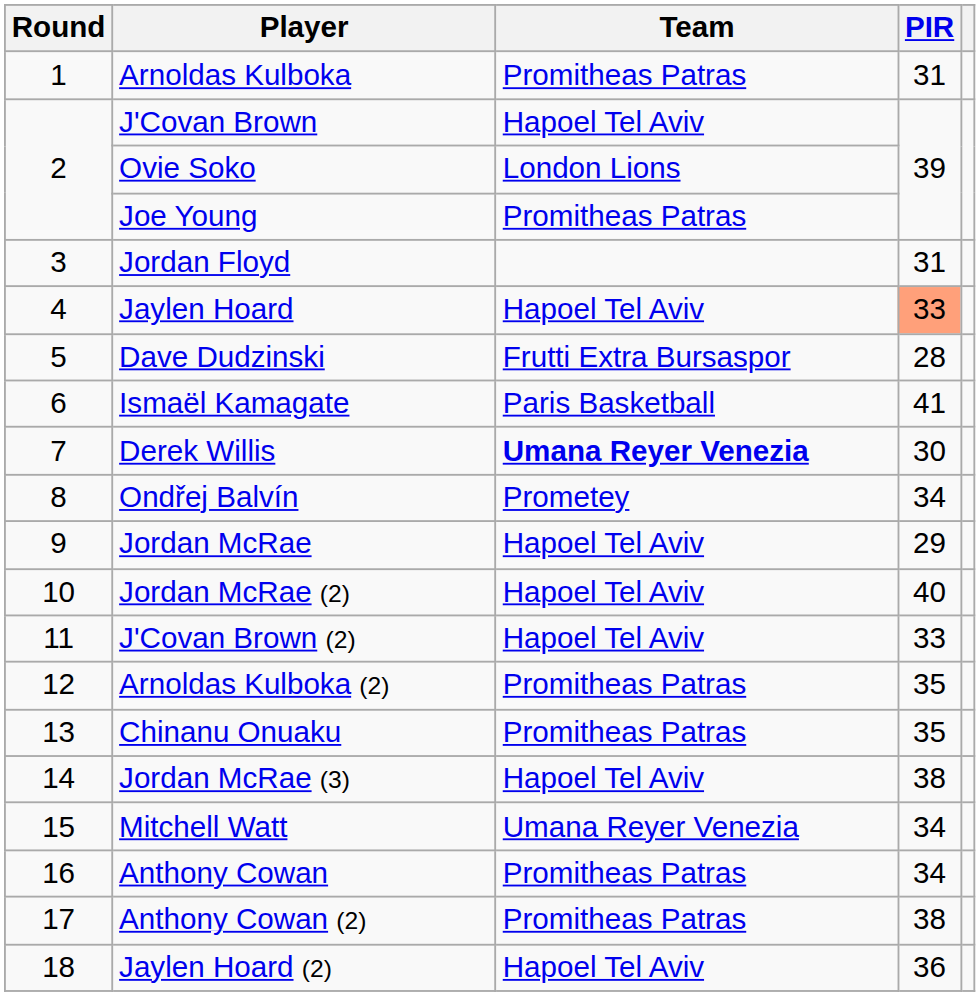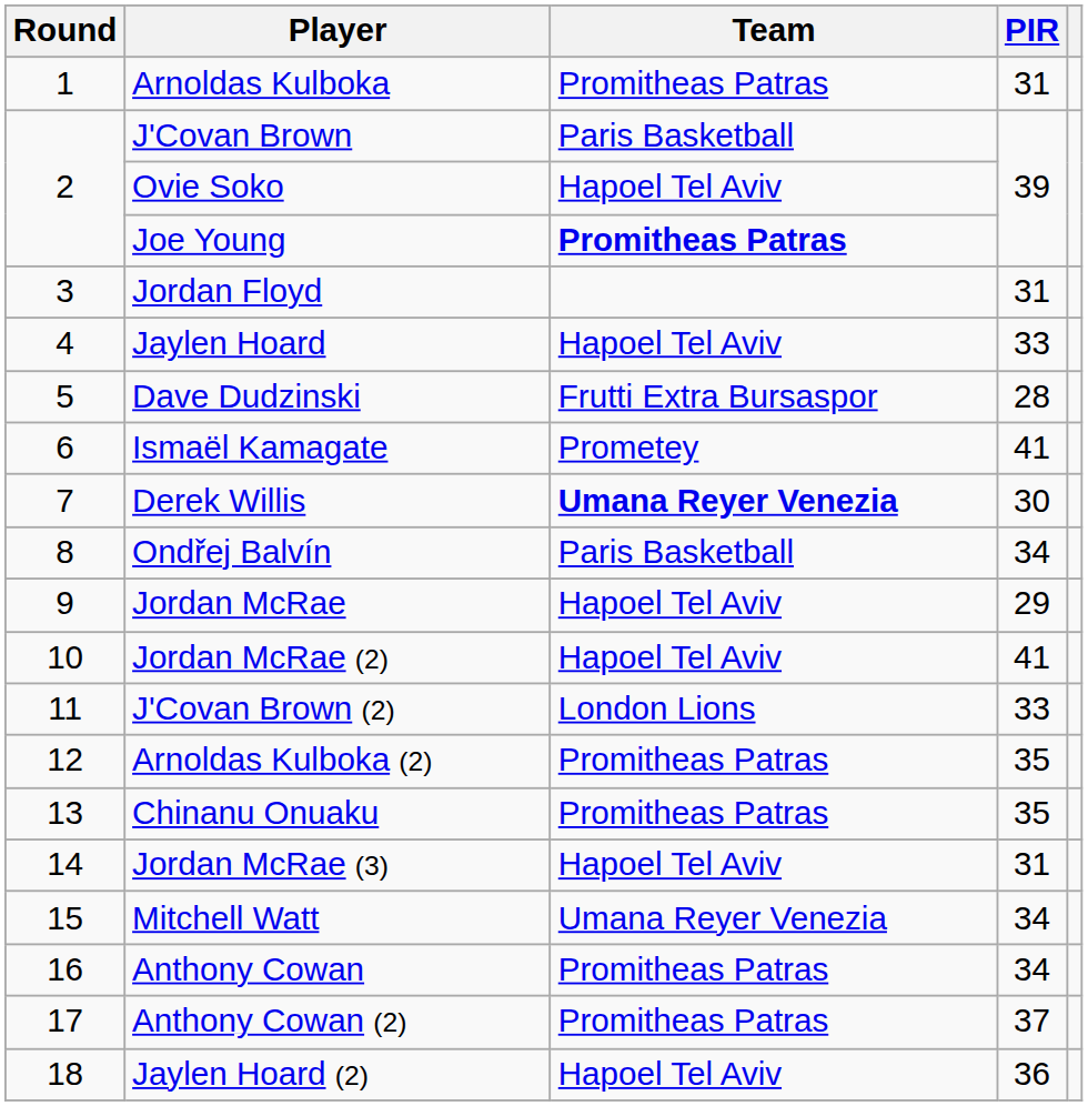J'Covan Brown | Team: Hapoel Tel Aviv -> Paris Basketball
Ovie Soko | Team: London Lions -> Hapoel Tel Aviv
Joe Young | Team: normal -> bold
Jaylen Hoard | PIR: lightsalmon background -> no background
Ismaël Kamagate | Team: Paris Basketball -> Prometey
Ondřej Balvín | Team: Prometey -> Paris Basketball
Jordan McRae (2) | PIR: 40 -> 41
J'Covan Brown (2) | Team: Hapoel Tel Aviv -> London Lions
Jordan McRae (3) | PIR: 38 -> 31
Anthony Cowan (2) | PIR: 38 -> 37
